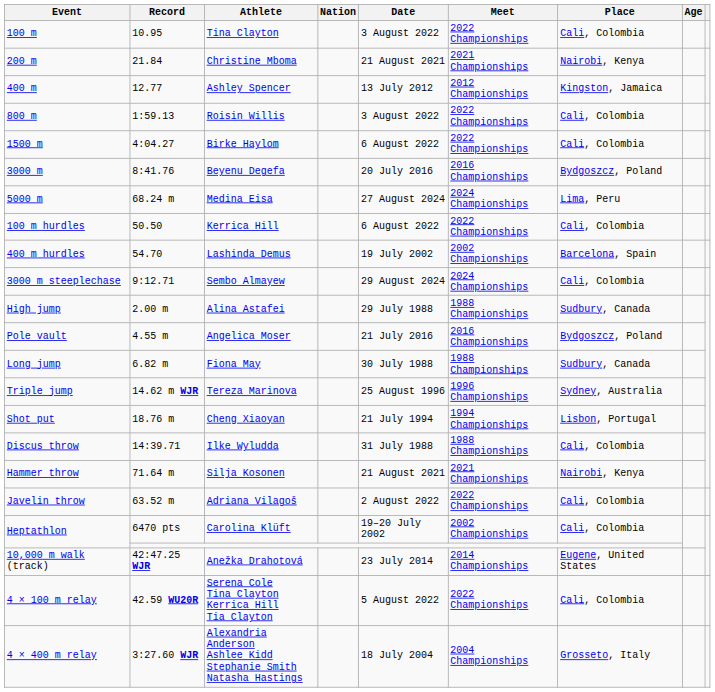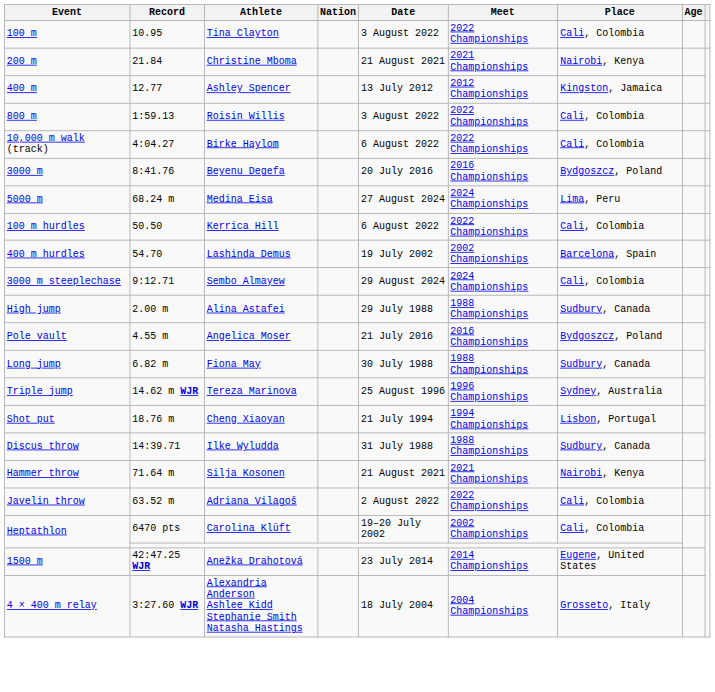Birke Haylom | Event: 1500 m -> 10,000 m walk (track)
Ilke Wyludda | Place: Cali, Colombia -> Sudbury, Canada
Anežka Drahotová | Event: 10,000 m walk (track) -> 1500 m
- row: 4 × 100 m relay | 42.59 WU20R | Serena Cole Tina Clayton Kerrica Hill Tia Clayton | 5 August 2022 | 2022 Championships | Cali, Colombia
